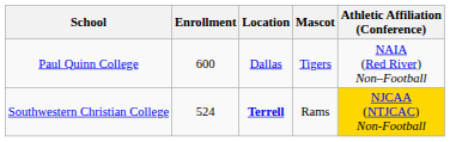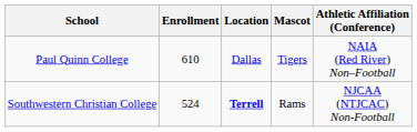Paul Quinn College | Enrollment: 600 -> 610
Southwestern Christian College | Athletic Affiliation (Conference): gold background -> no background
